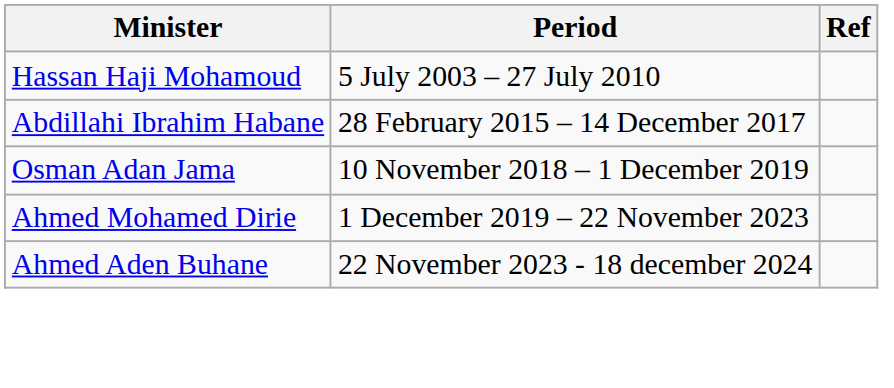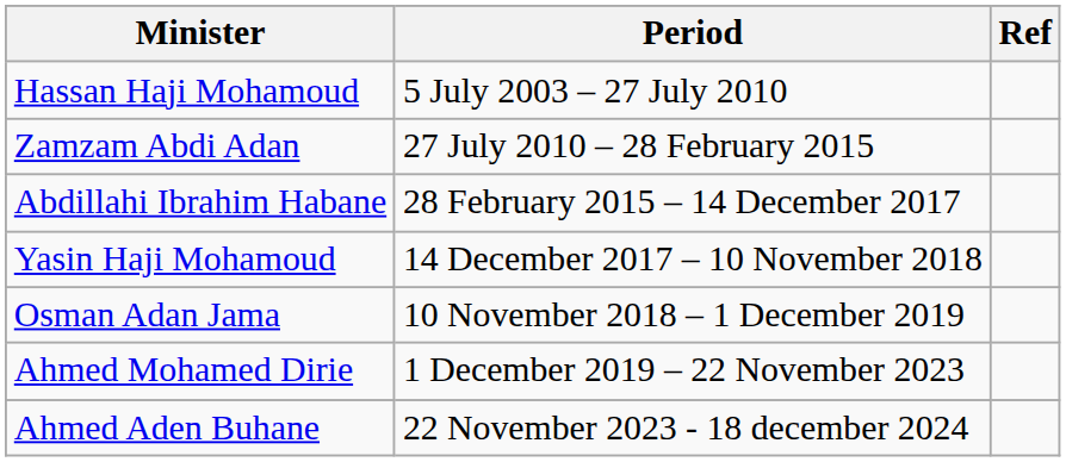+ row: Zamzam Abdi Adan | 27 July 2010 – 28 February 2015
+ row: Yasin Haji Mohamoud | 14 December 2017 – 10 November 2018
